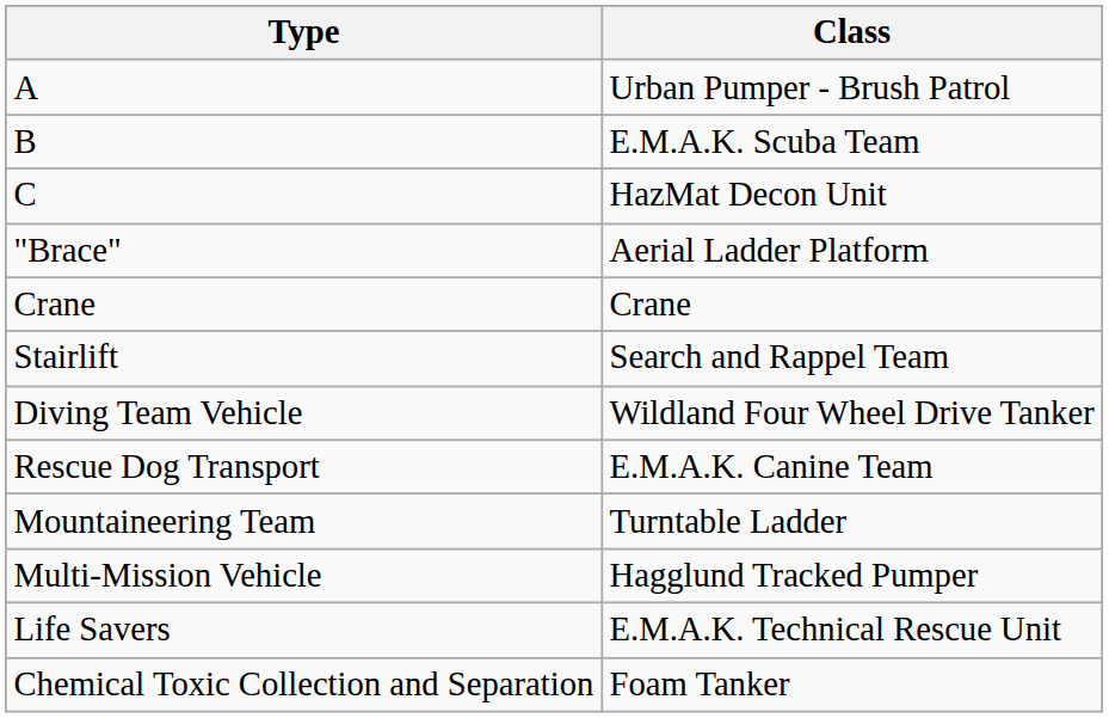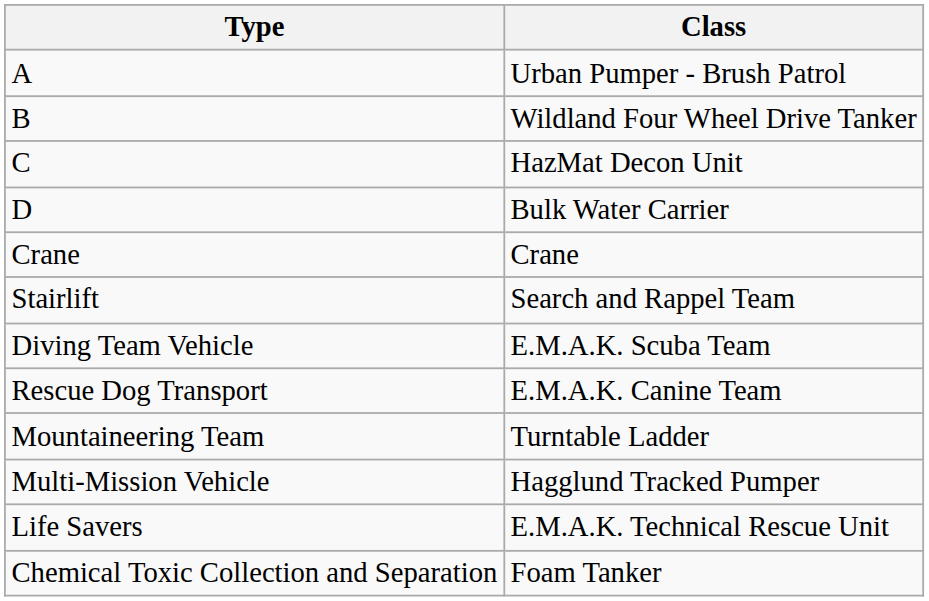B | Class: E.M.A.K. Scuba Team -> Wildland Four Wheel Drive Tanker
+ row: D | Bulk Water Carrier
- row: "Brace" | Aerial Ladder Platform
Diving Team Vehicle | Class: Wildland Four Wheel Drive Tanker -> E.M.A.K. Scuba Team
